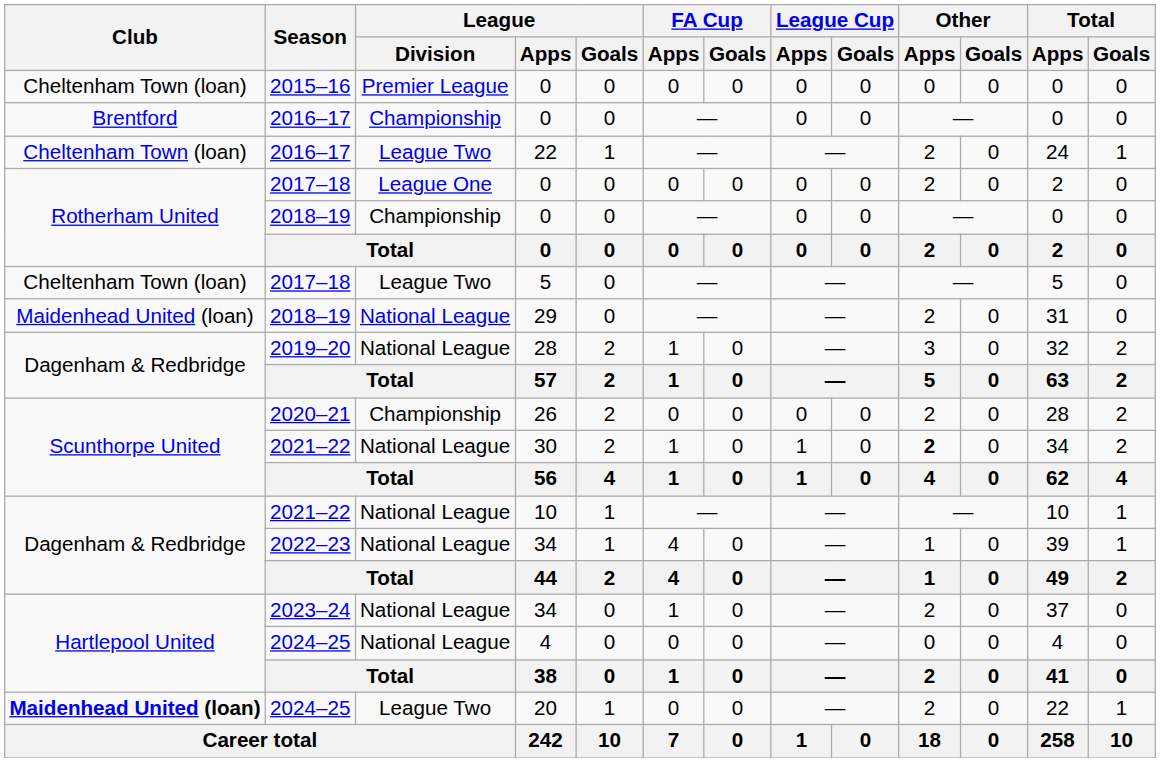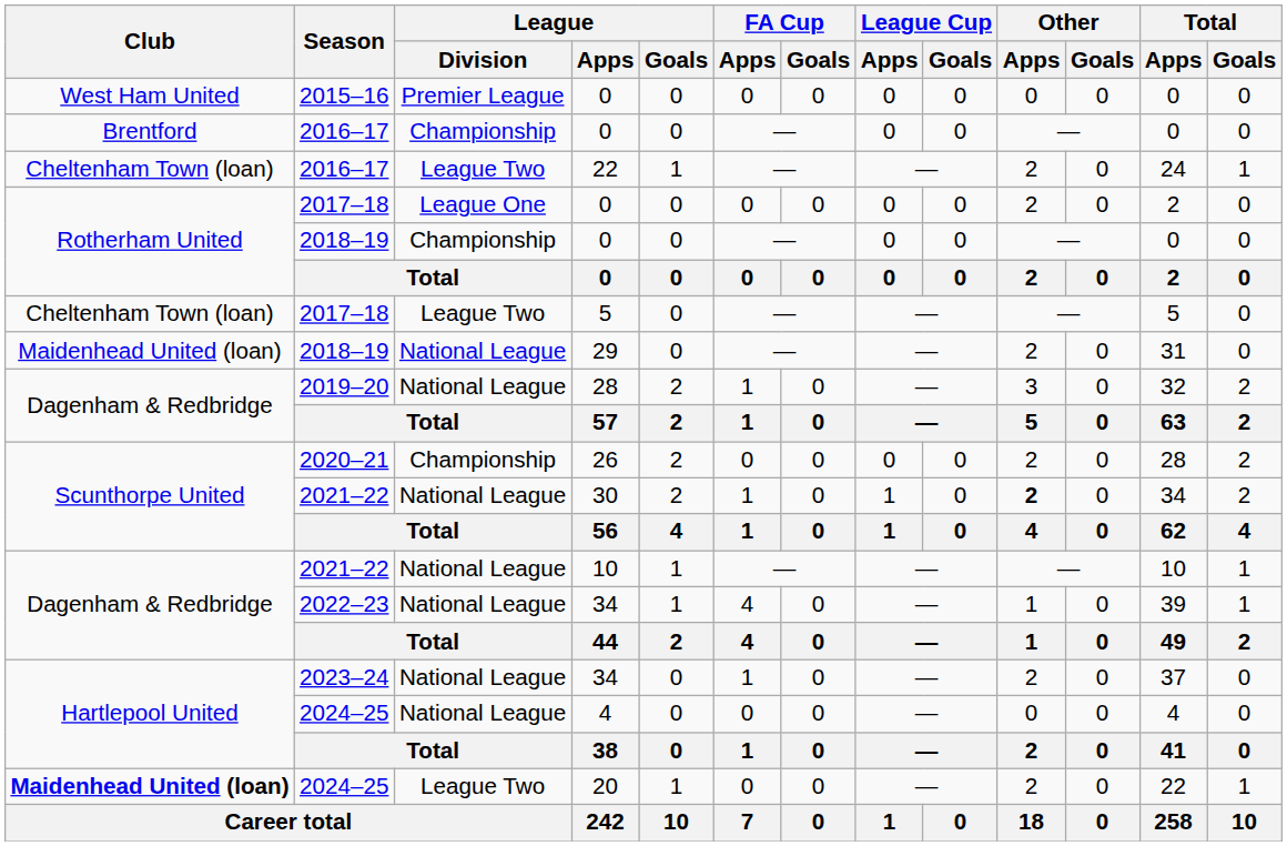2015–16 / 0 | Club: Cheltenham Town (loan) -> West Ham United
